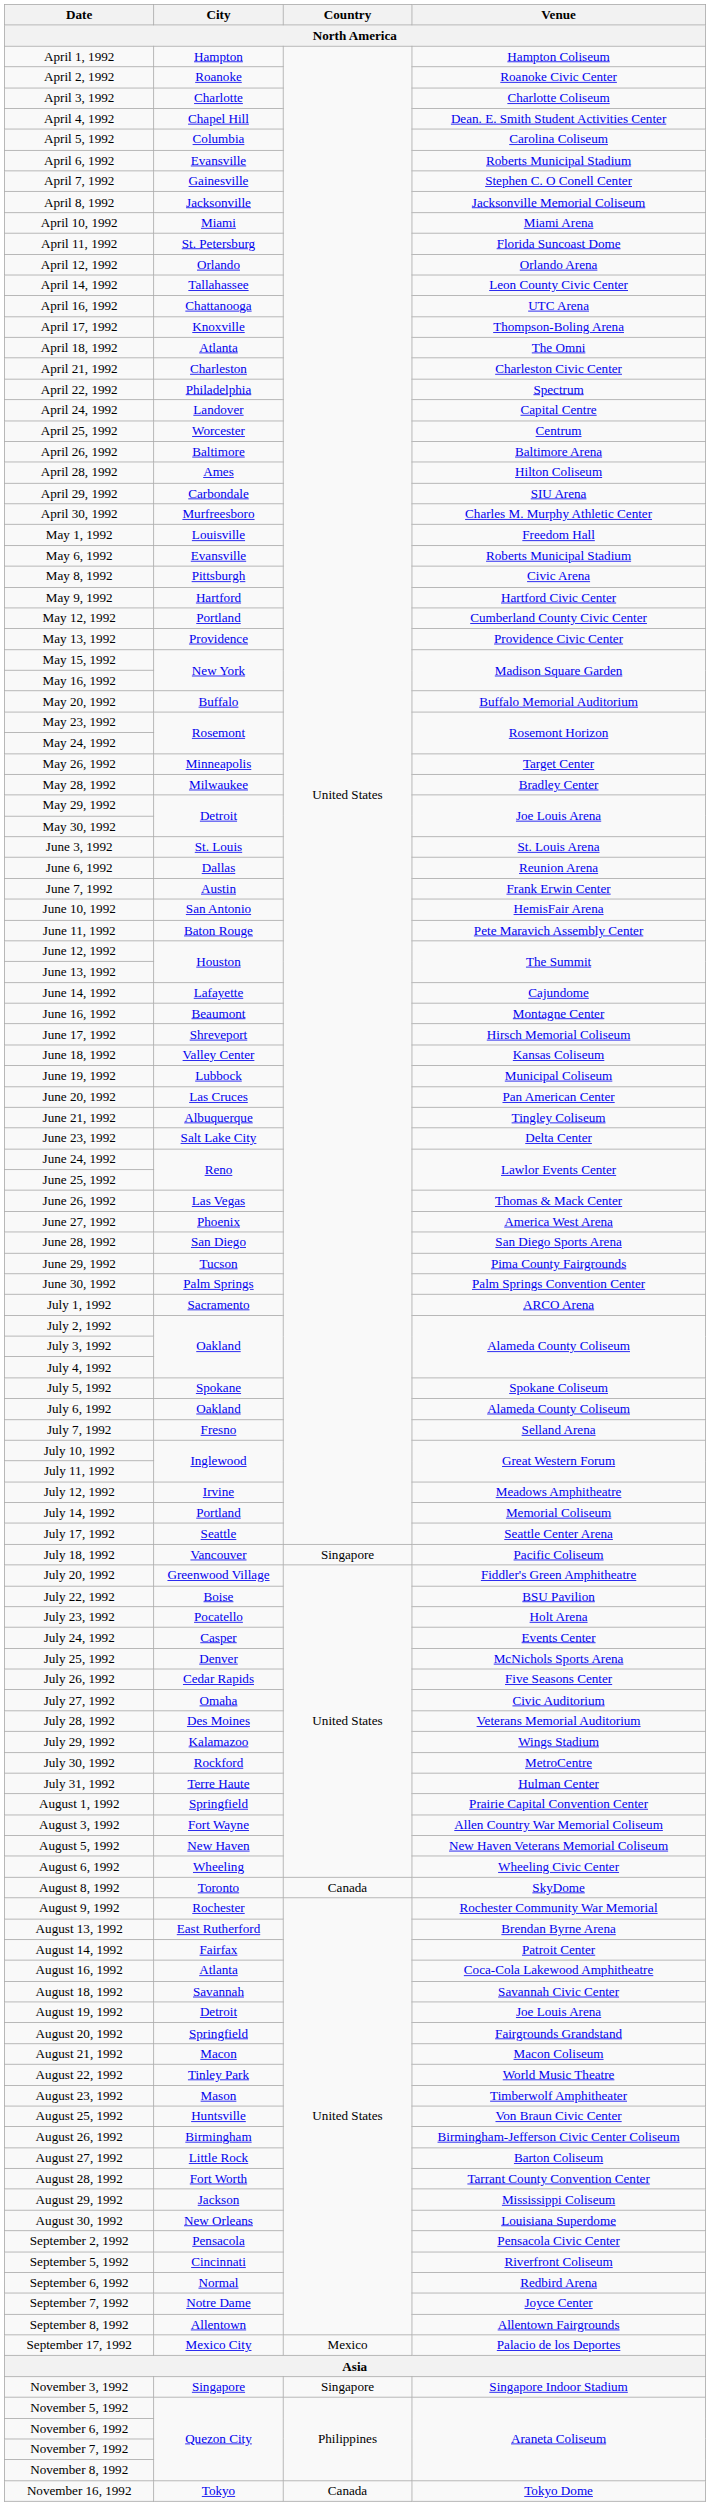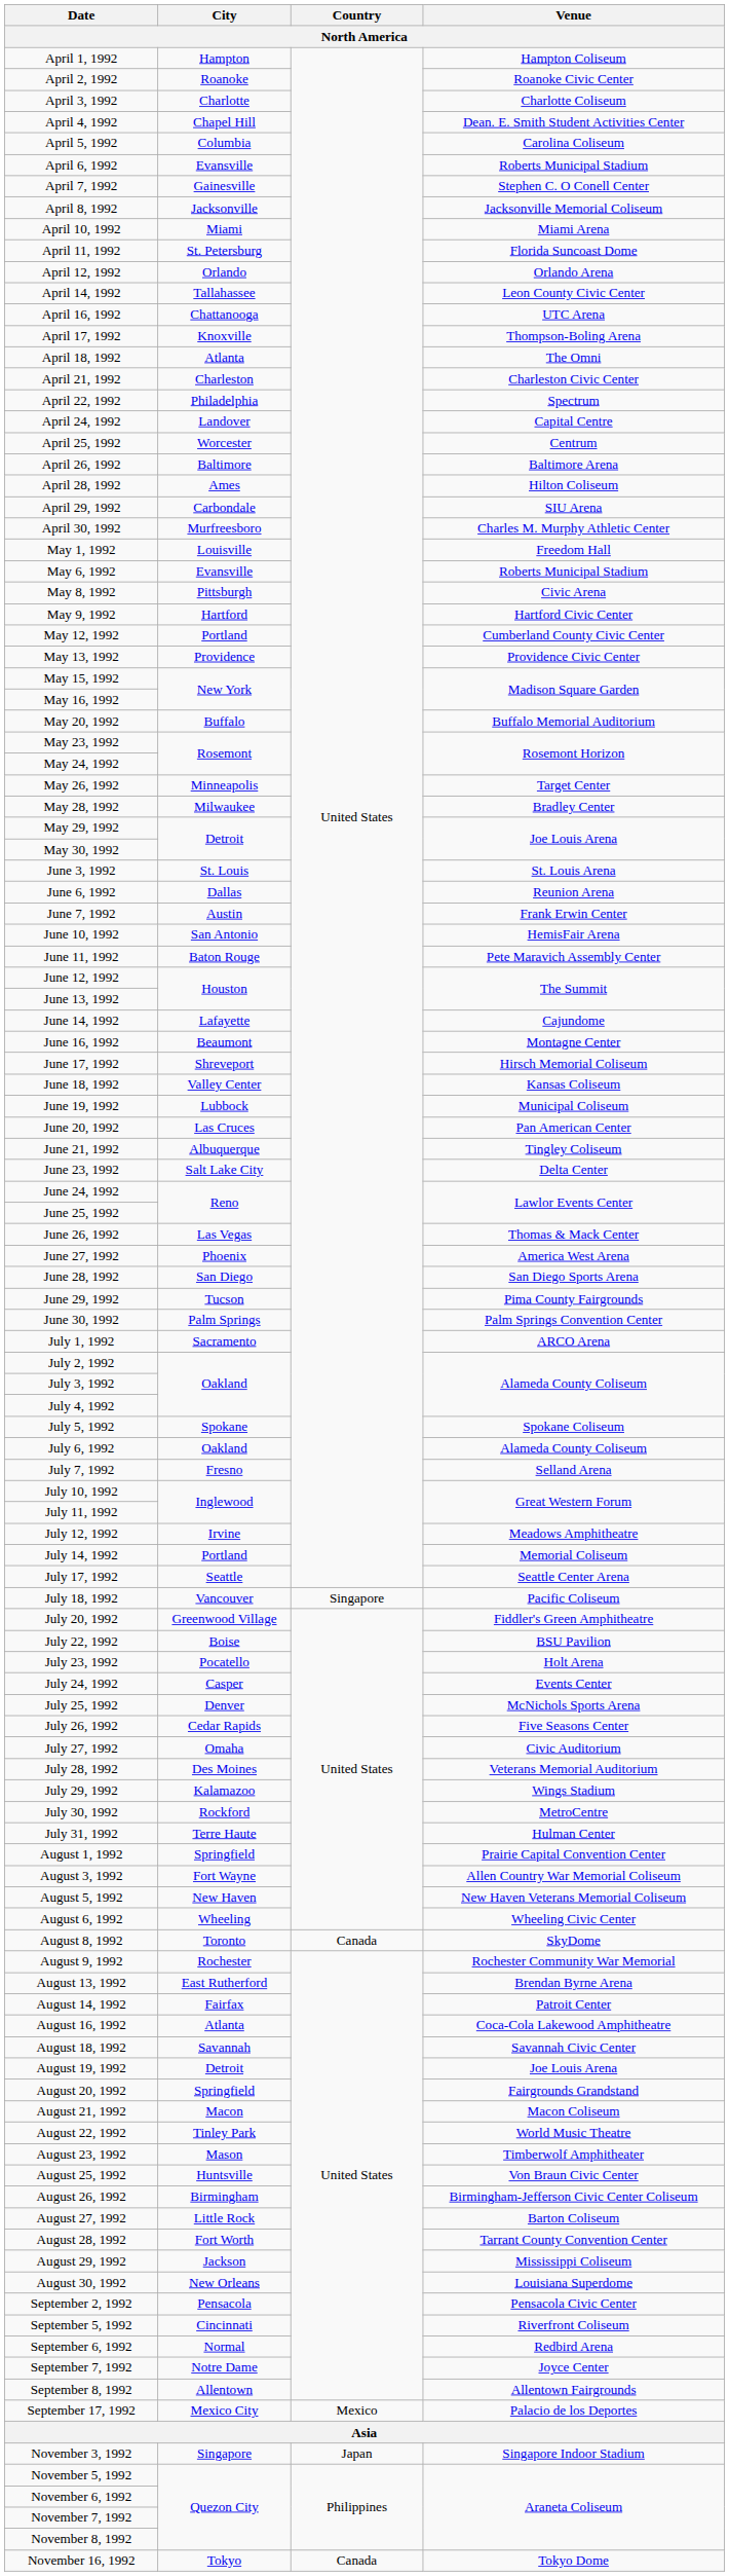November 3, 1992 | Country: Singapore -> Japan
